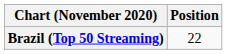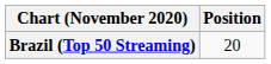Brazil (Top 50 Streaming) | Position: 22 -> 20
